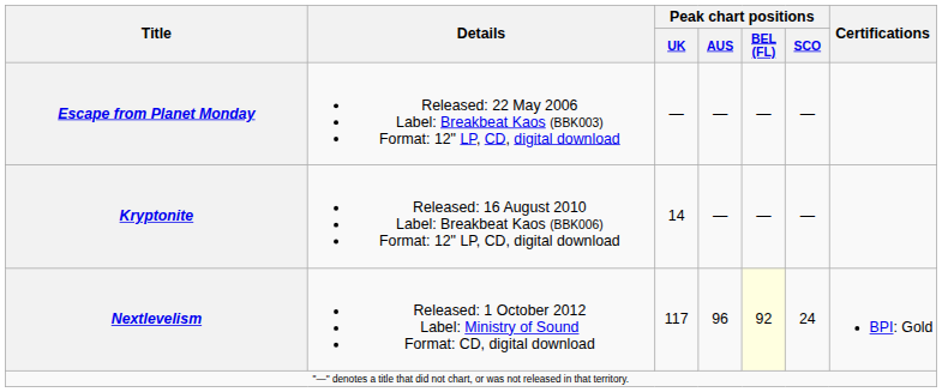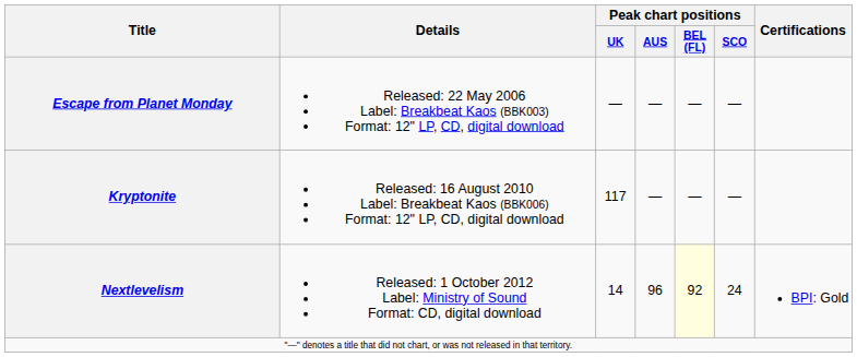Kryptonite | Peak chart positions / UK: 14 -> 117
Nextlevelism | Peak chart positions / UK: 117 -> 14
